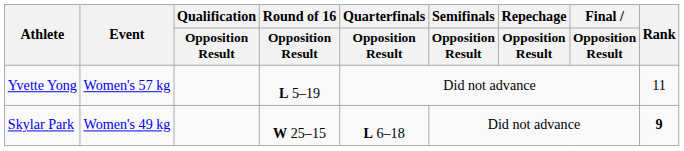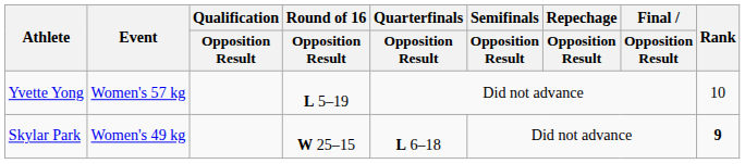Yvette Yong | Rank: 11 -> 10
